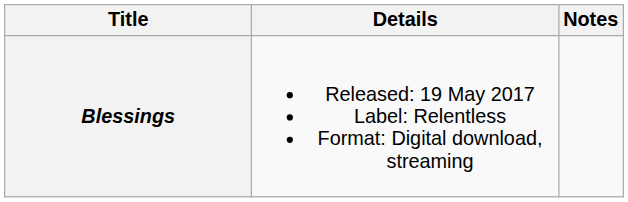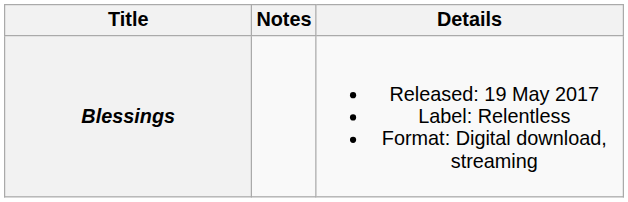columns swapped: Details <-> Notes
